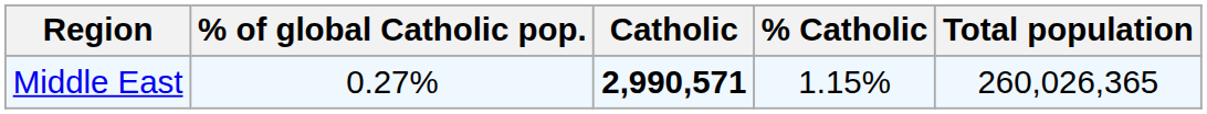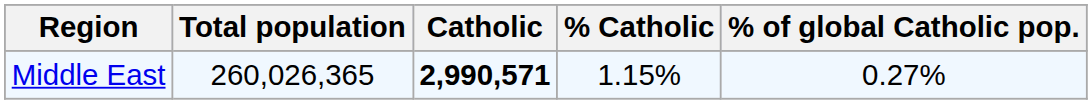columns swapped: Total population <-> % of global Catholic pop.
